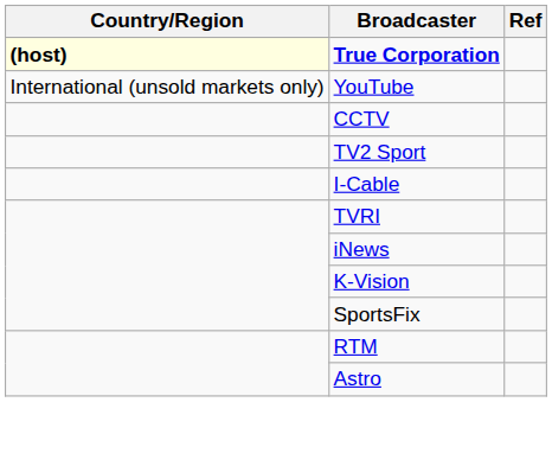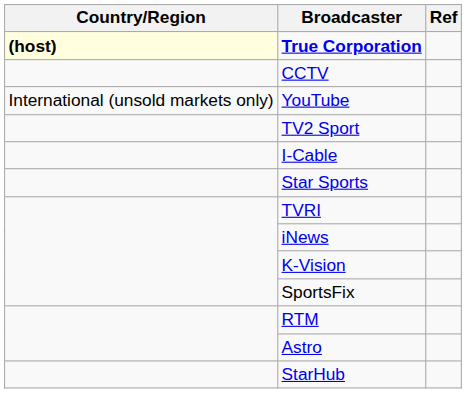rows swapped: YouTube <-> CCTV
+ row: Star Sports
+ row: StarHub
